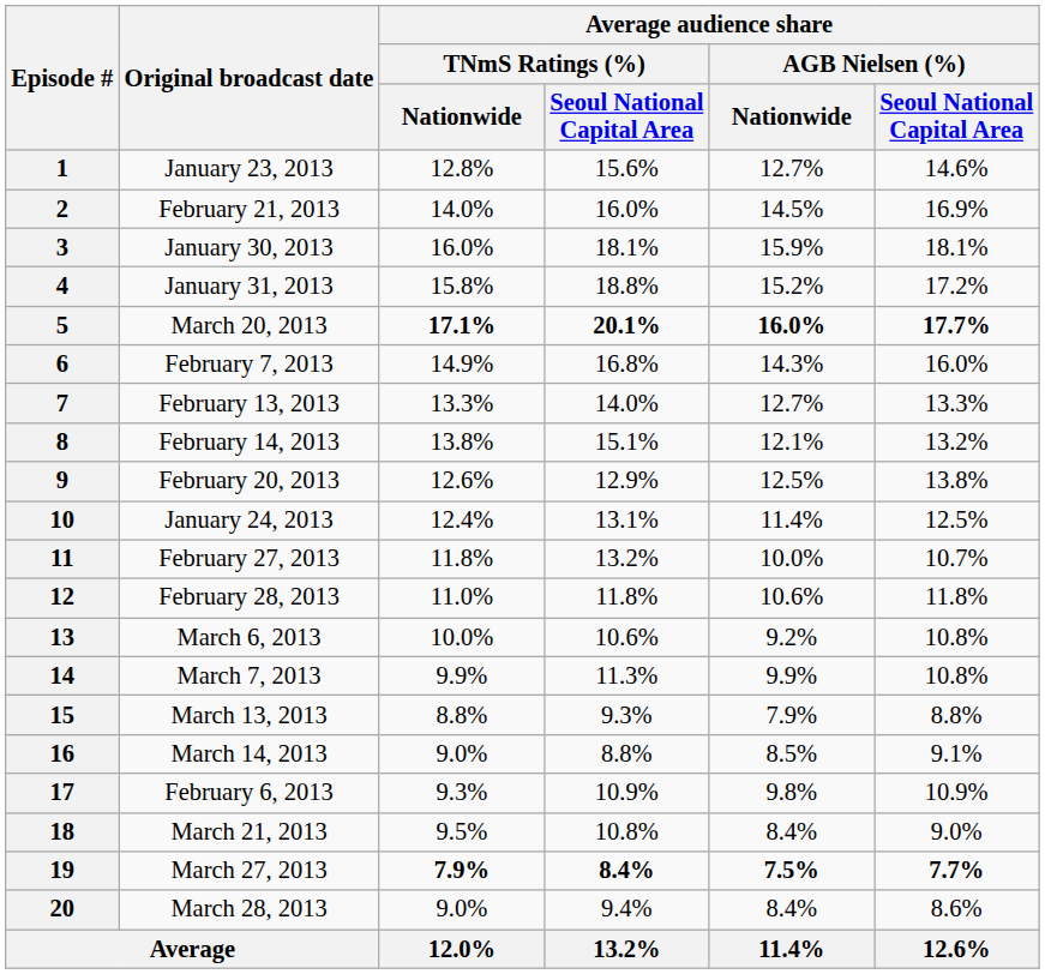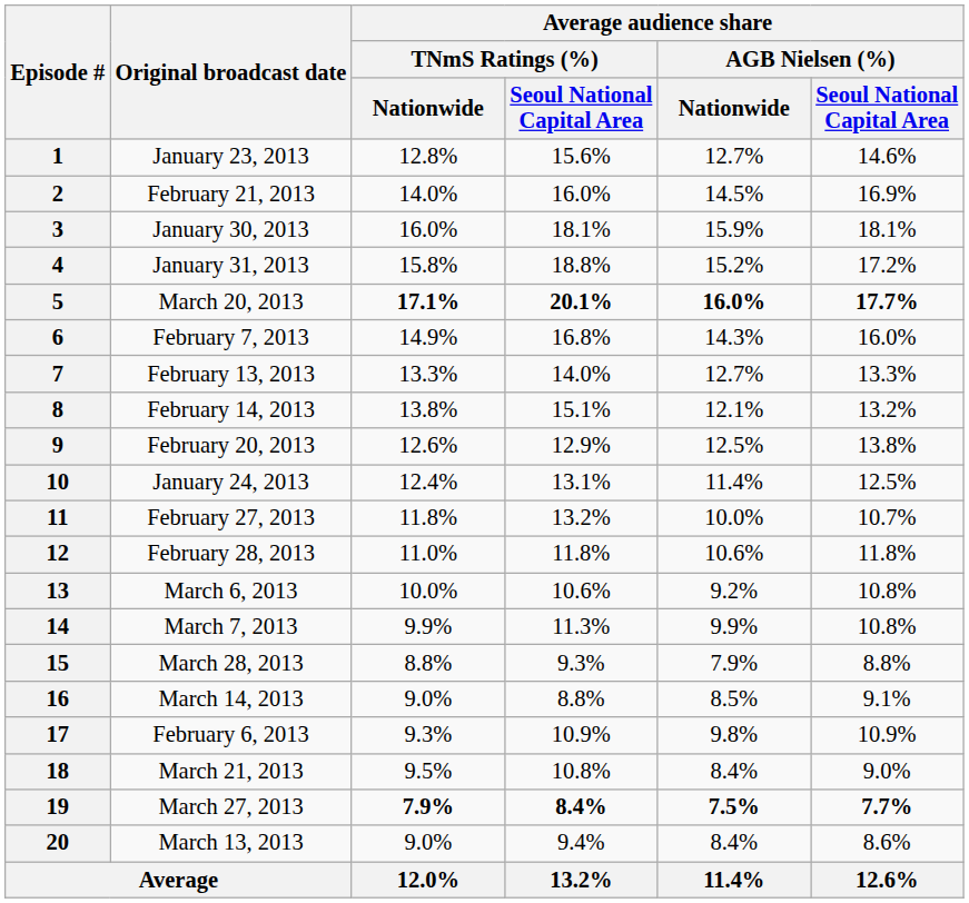15 | Original broadcast date: March 13, 2013 -> March 28, 2013
20 | Original broadcast date: March 28, 2013 -> March 13, 2013
